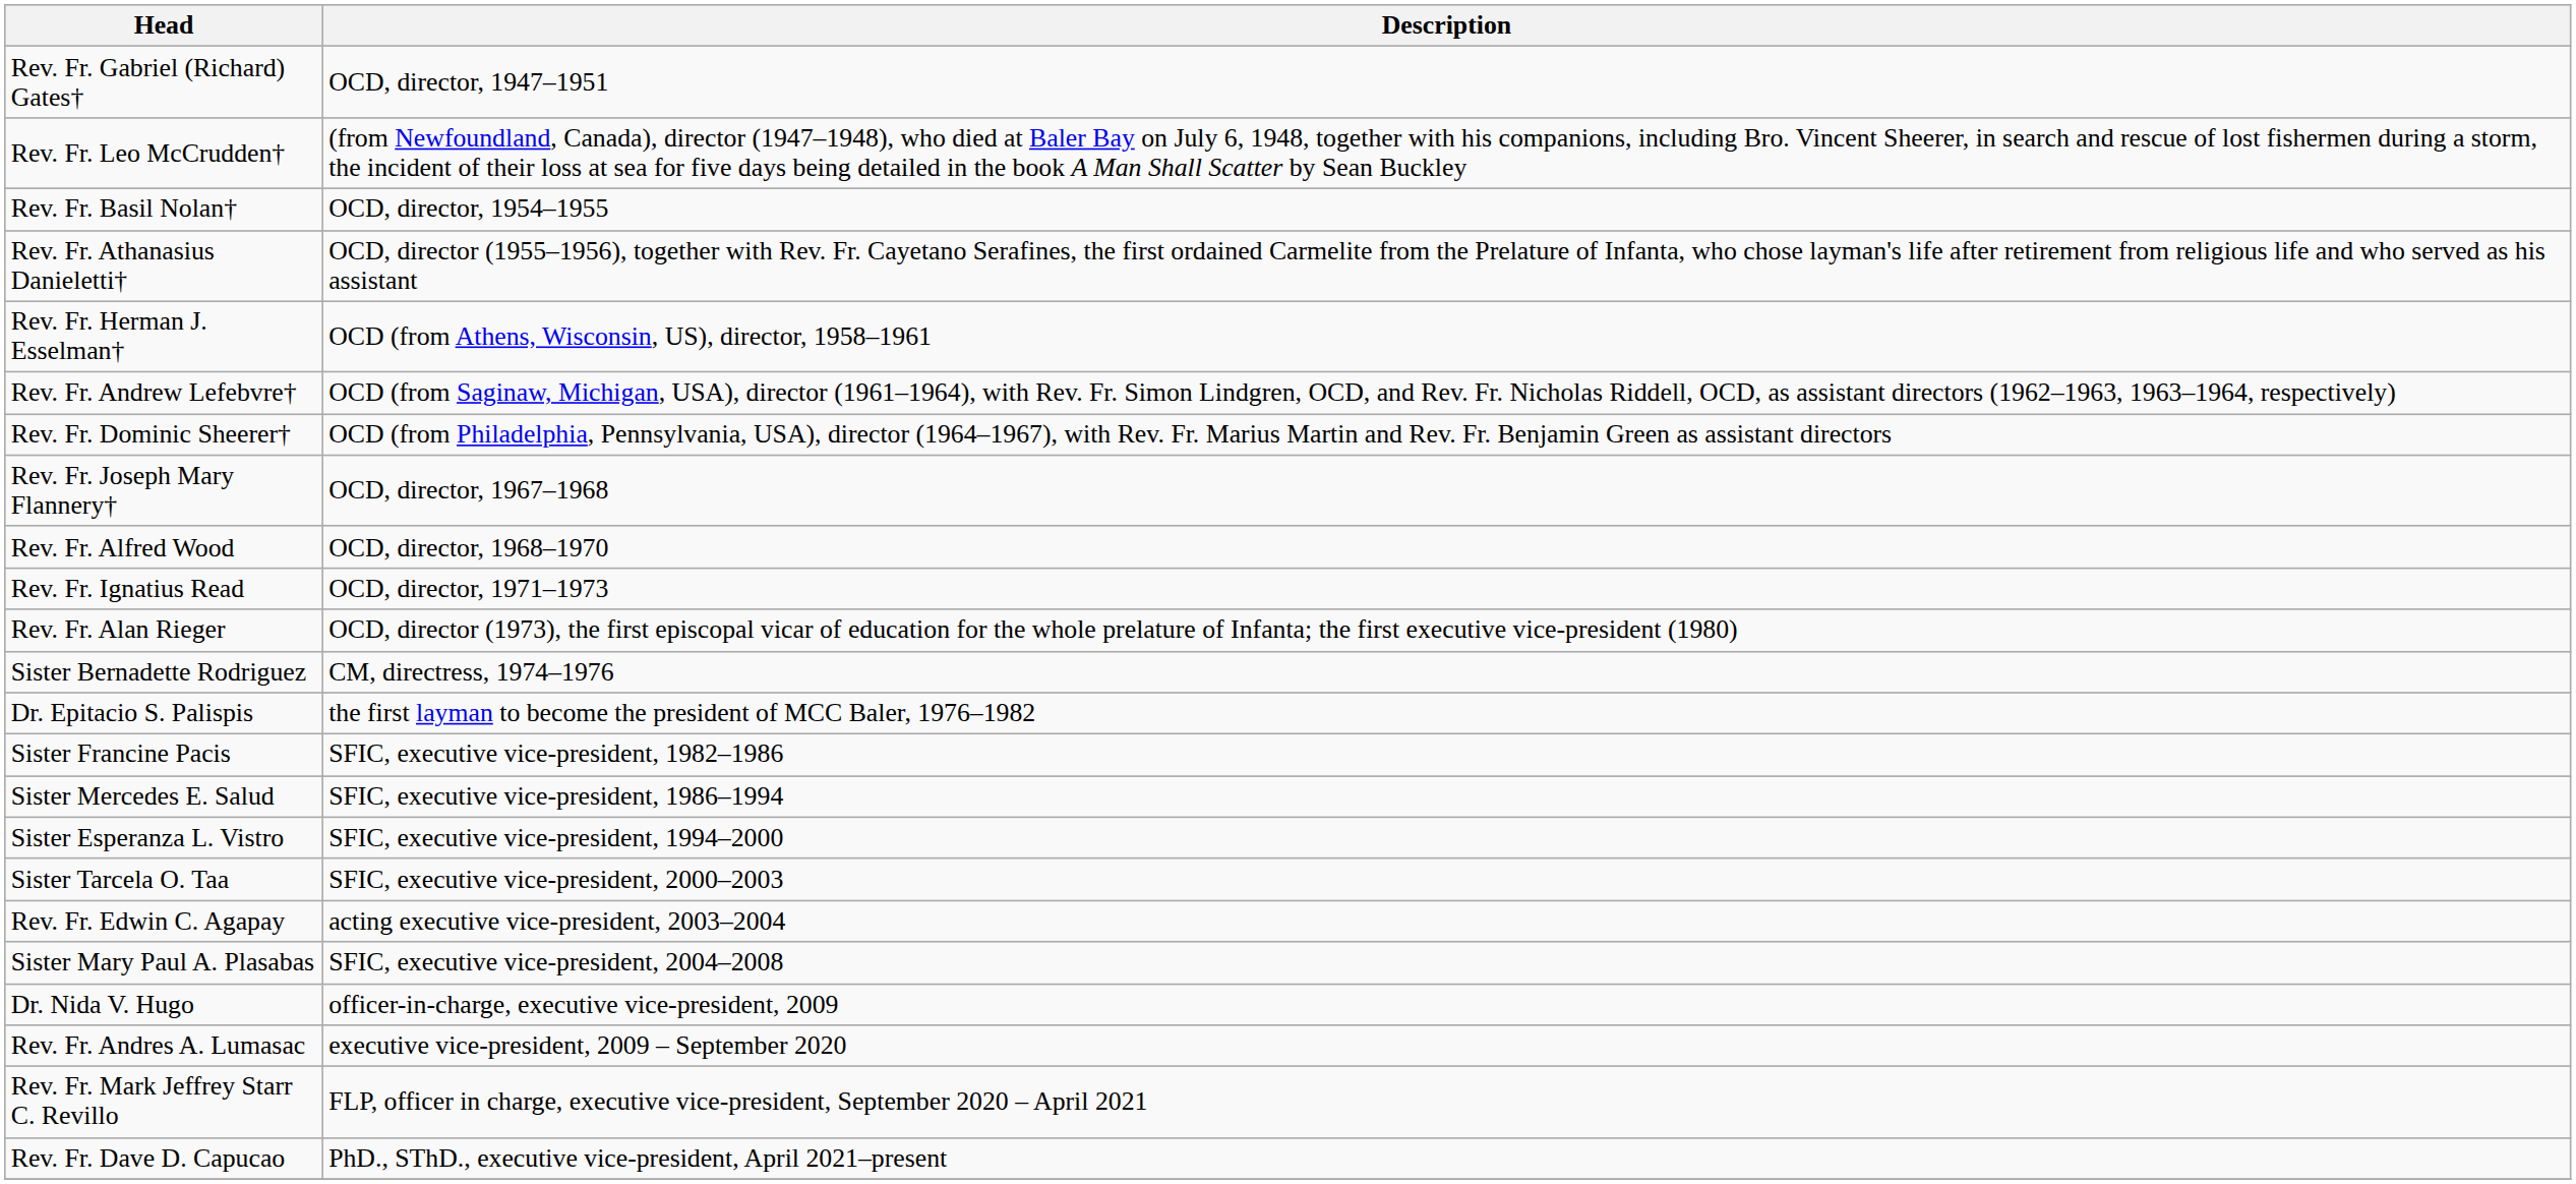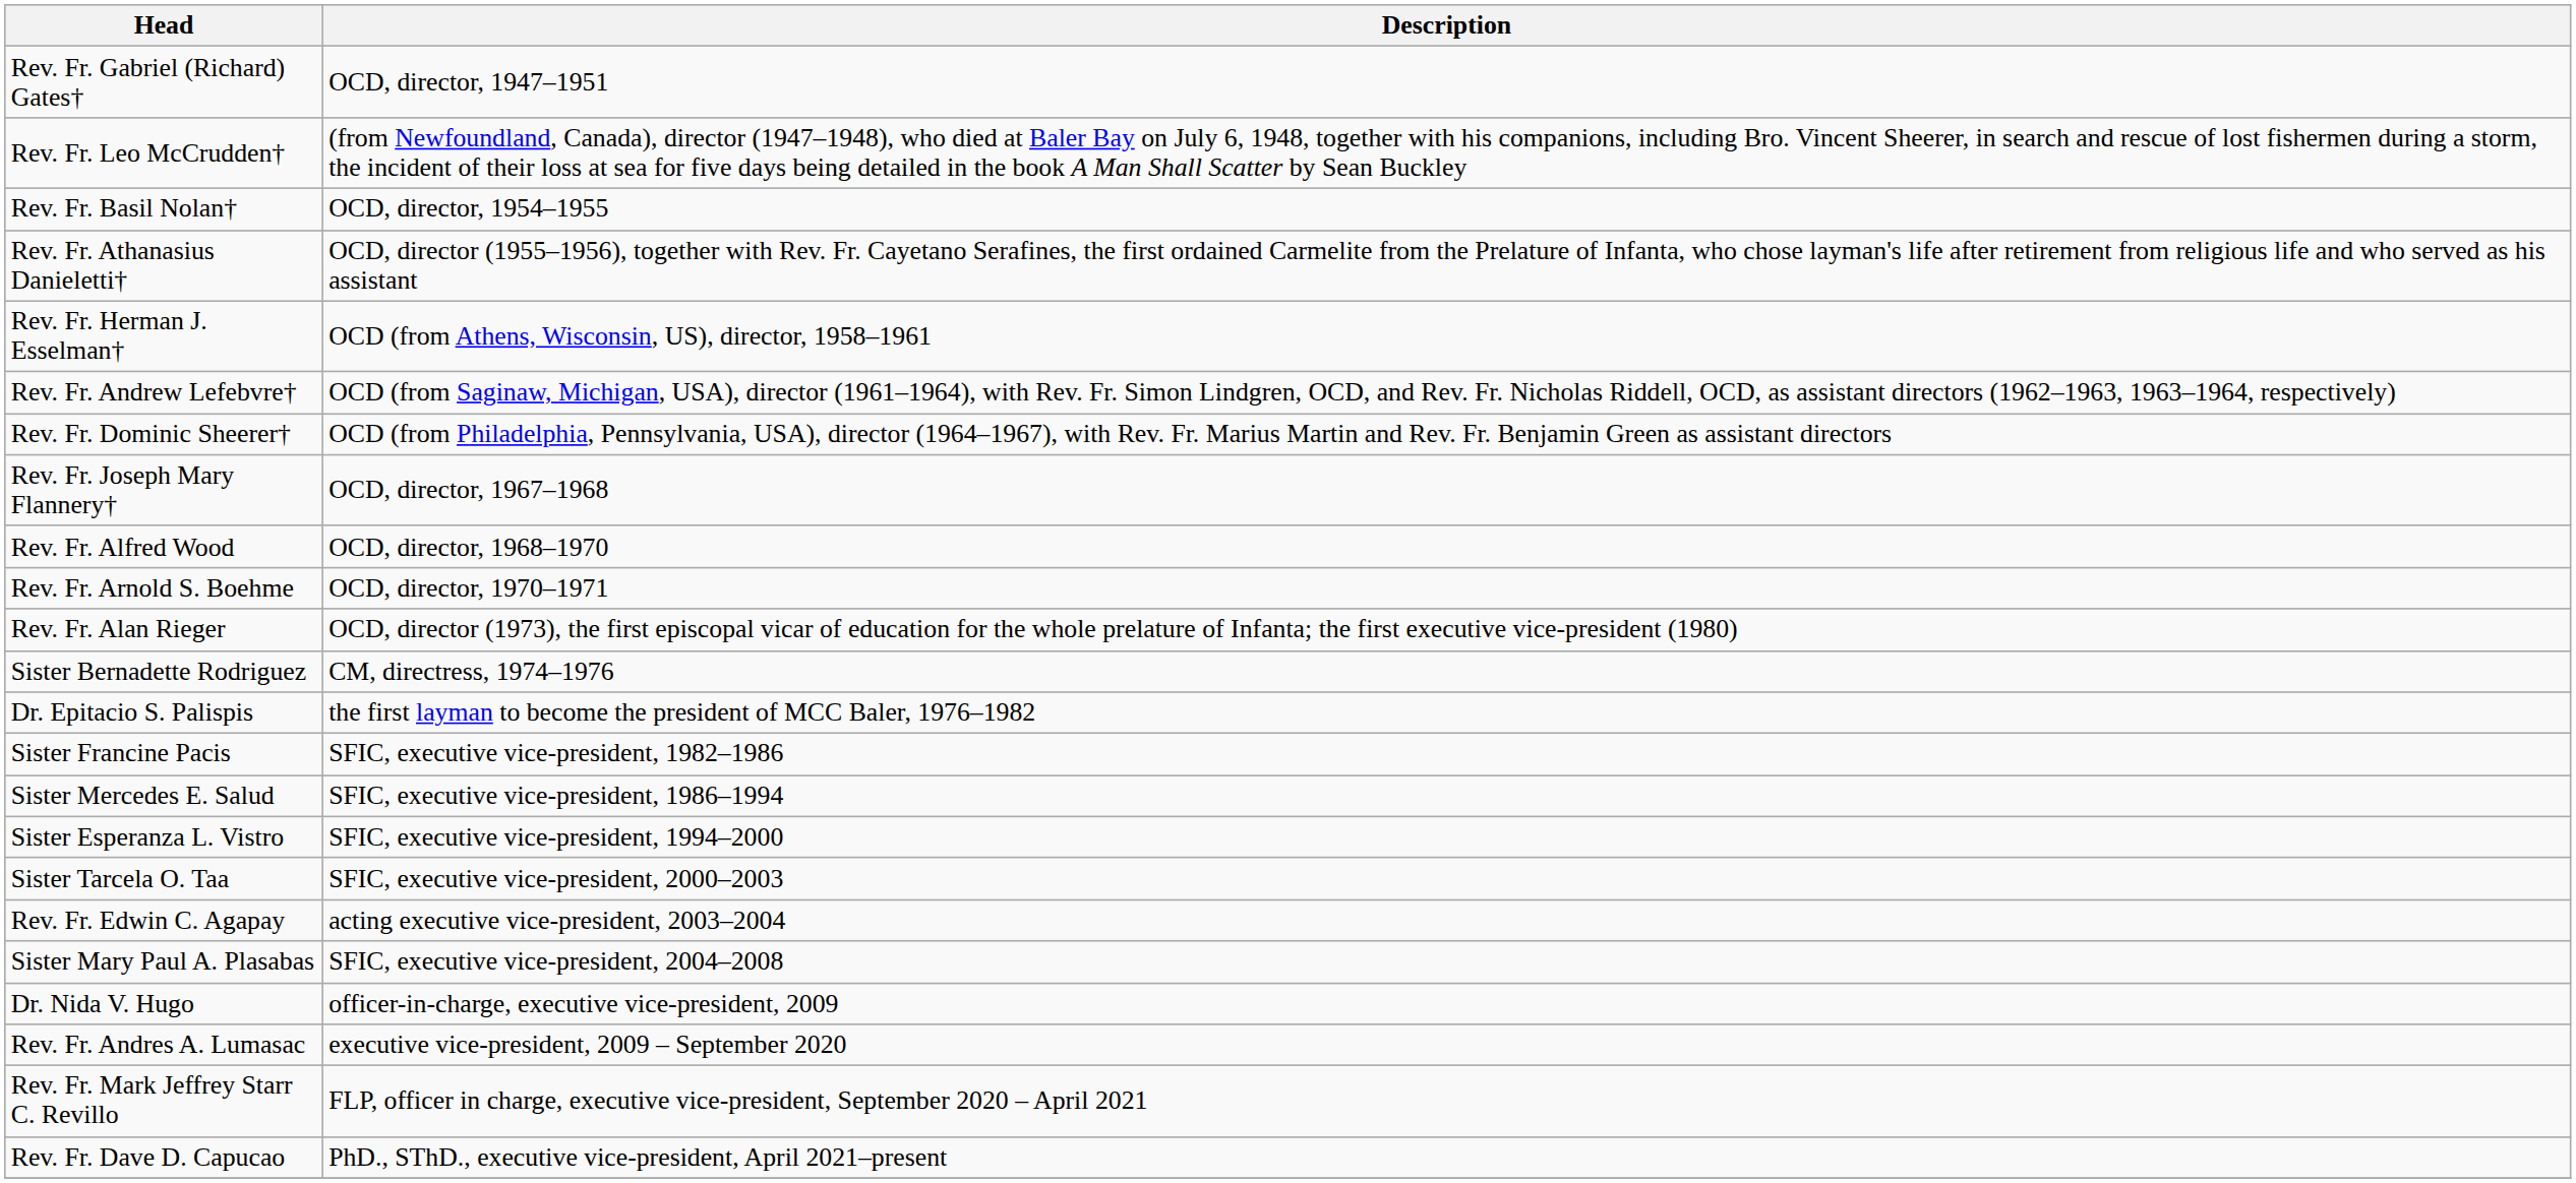+ row: Rev. Fr. Arnold S. Boehme | OCD, director, 1970–1971
- row: Rev. Fr. Ignatius Read | OCD, director, 1971–1973
